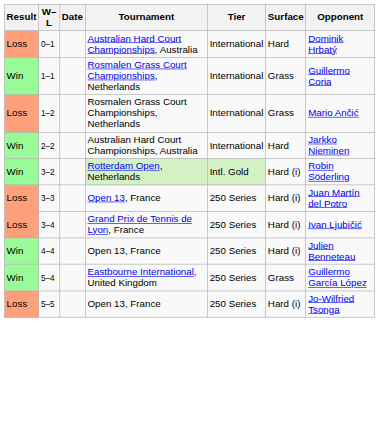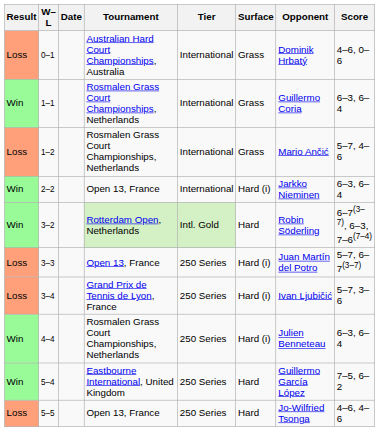+ column: Score | 4–6, 0–6 | 6–3, 6–4 | 5–7, 4–6 | 6–3, 6–4 | 6–7(3–7), 6–3, 7–6(7–4) | 5–7, 6–7(3–7) | 5–7, 3–6 | 6–3, 6–4 | 7–5, 6–2 | 4–6, 4–6
0–1 | Surface: Hard -> Grass
2–2 | Tournament: Australian Hard Court Championships, Australia -> Open 13, France
2–2 | Surface: Hard -> Hard (i)
3–2 | Surface: Hard (i) -> Hard
4–4 | Tournament: Open 13, France -> Rosmalen Grass Court Championships, Netherlands
5–4 | Surface: Grass -> Hard
5–5 | Surface: Hard (i) -> Hard
